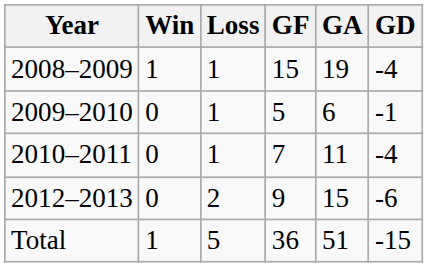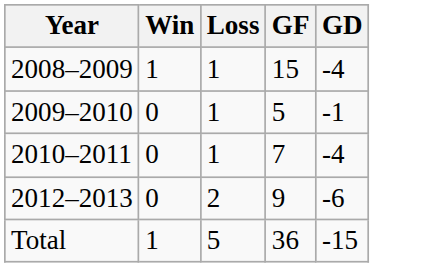- column: GA | 19 | 6 | 11 | 15 | 51
